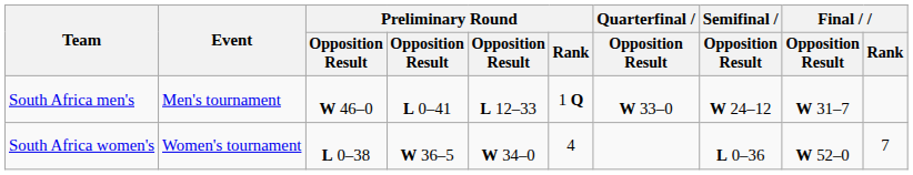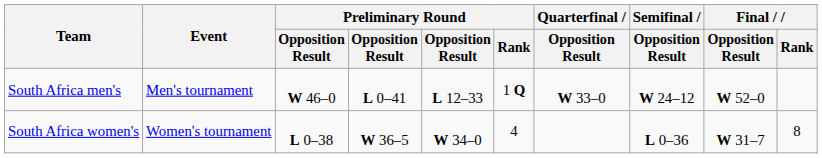South Africa men's | Final / Opposition Result: W 31–7 -> W 52–0
South Africa women's | Final / Opposition Result: W 52–0 -> W 31–7
South Africa women's | Final / Rank: 7 -> 8
